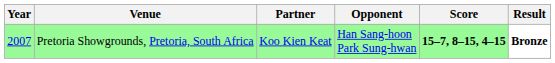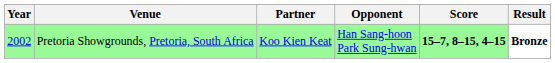Pretoria Showgrounds, Pretoria, South Africa | Year: 2007 -> 2002
